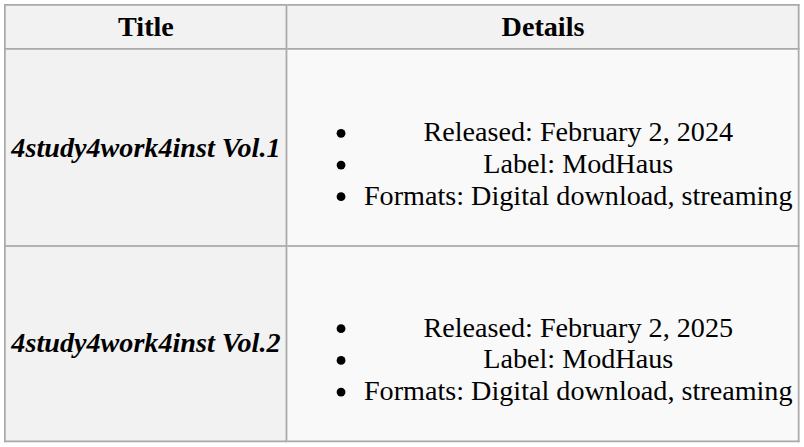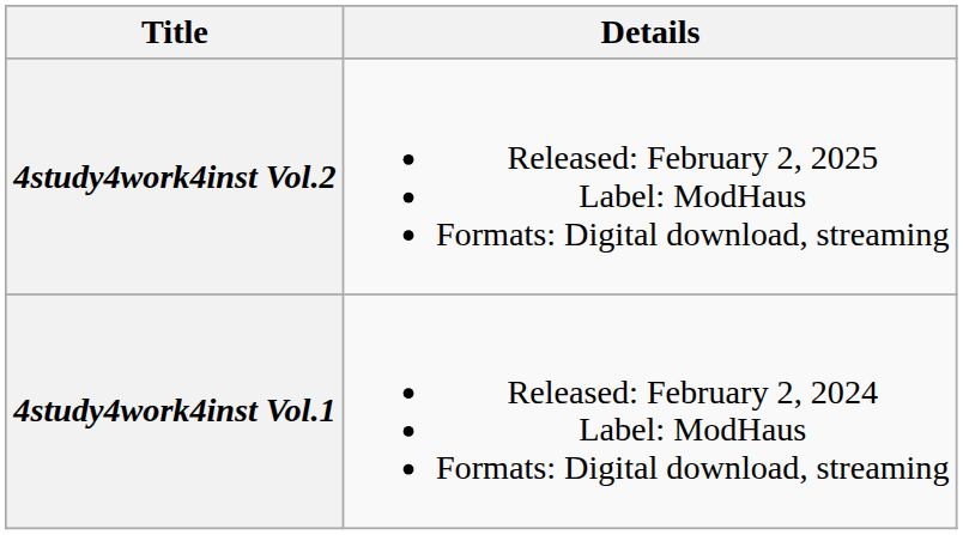rows swapped: 4study4work4inst Vol.1 <-> 4study4work4inst Vol.2
